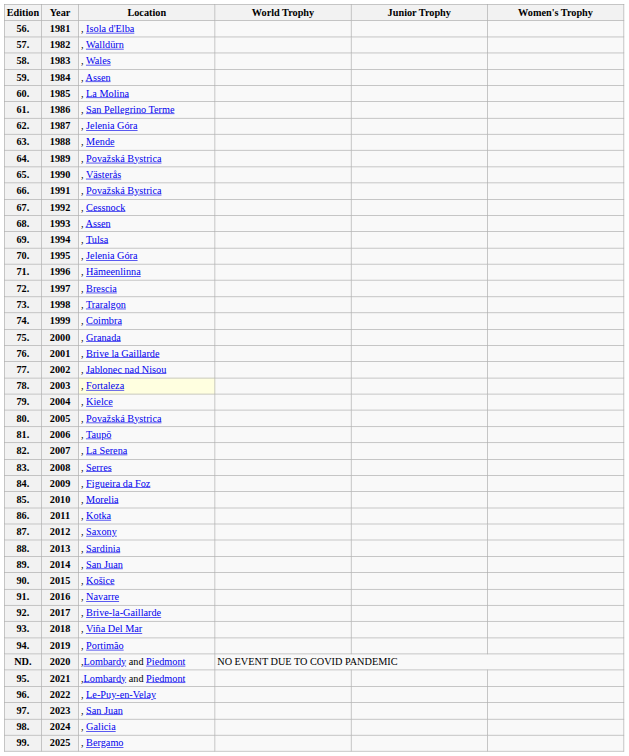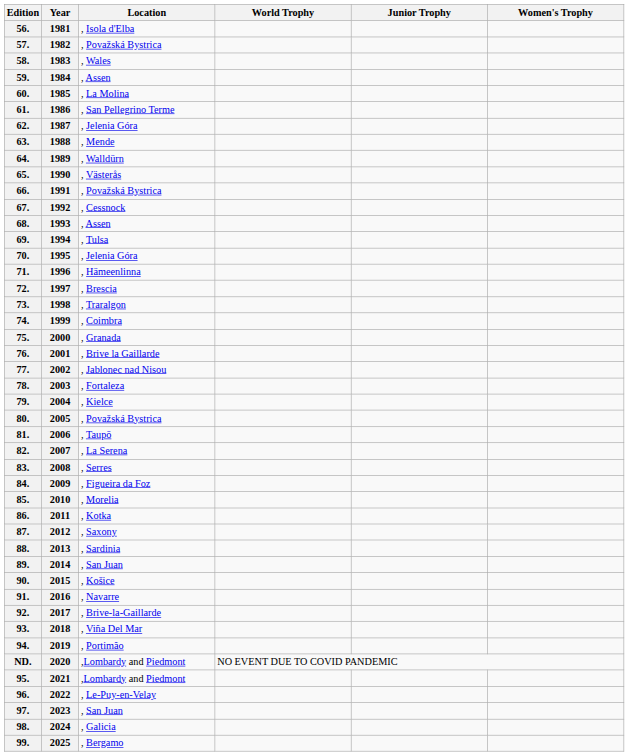57. | Location: , Walldürn -> , Považská Bystrica
64. | Location: , Považská Bystrica -> , Walldürn
78. | Location: lightyellow background -> no background
